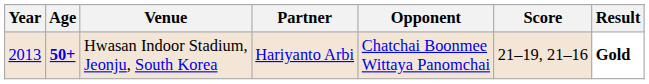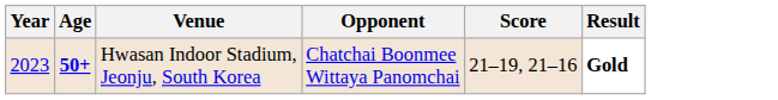- column: Partner | Hariyanto Arbi
Hwasan Indoor Stadium, Jeonju, South Korea | Year: 2013 -> 2023
